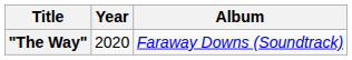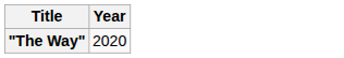- column: Album | Faraway Downs (Soundtrack)
